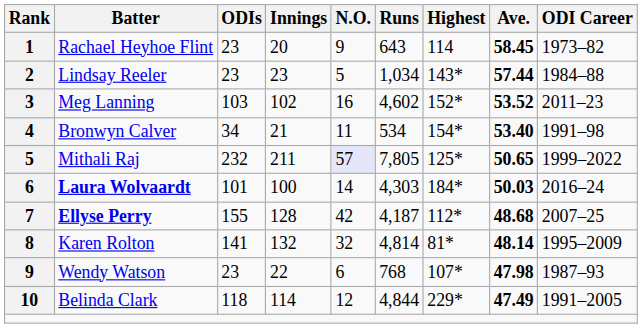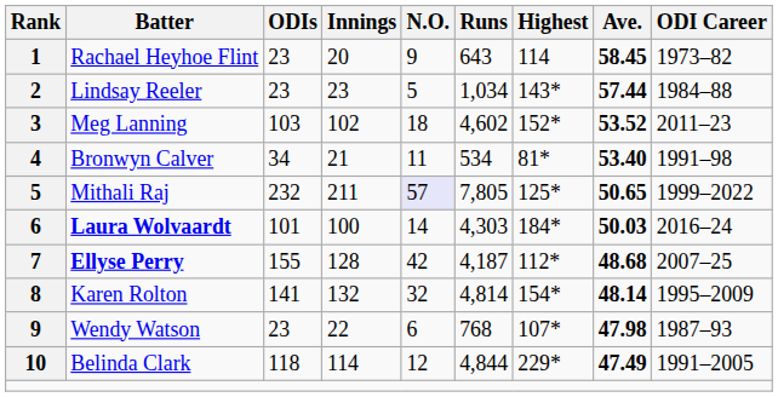Meg Lanning | N.O.: 16 -> 18
Bronwyn Calver | Highest: 154* -> 81*
Karen Rolton | Highest: 81* -> 154*
